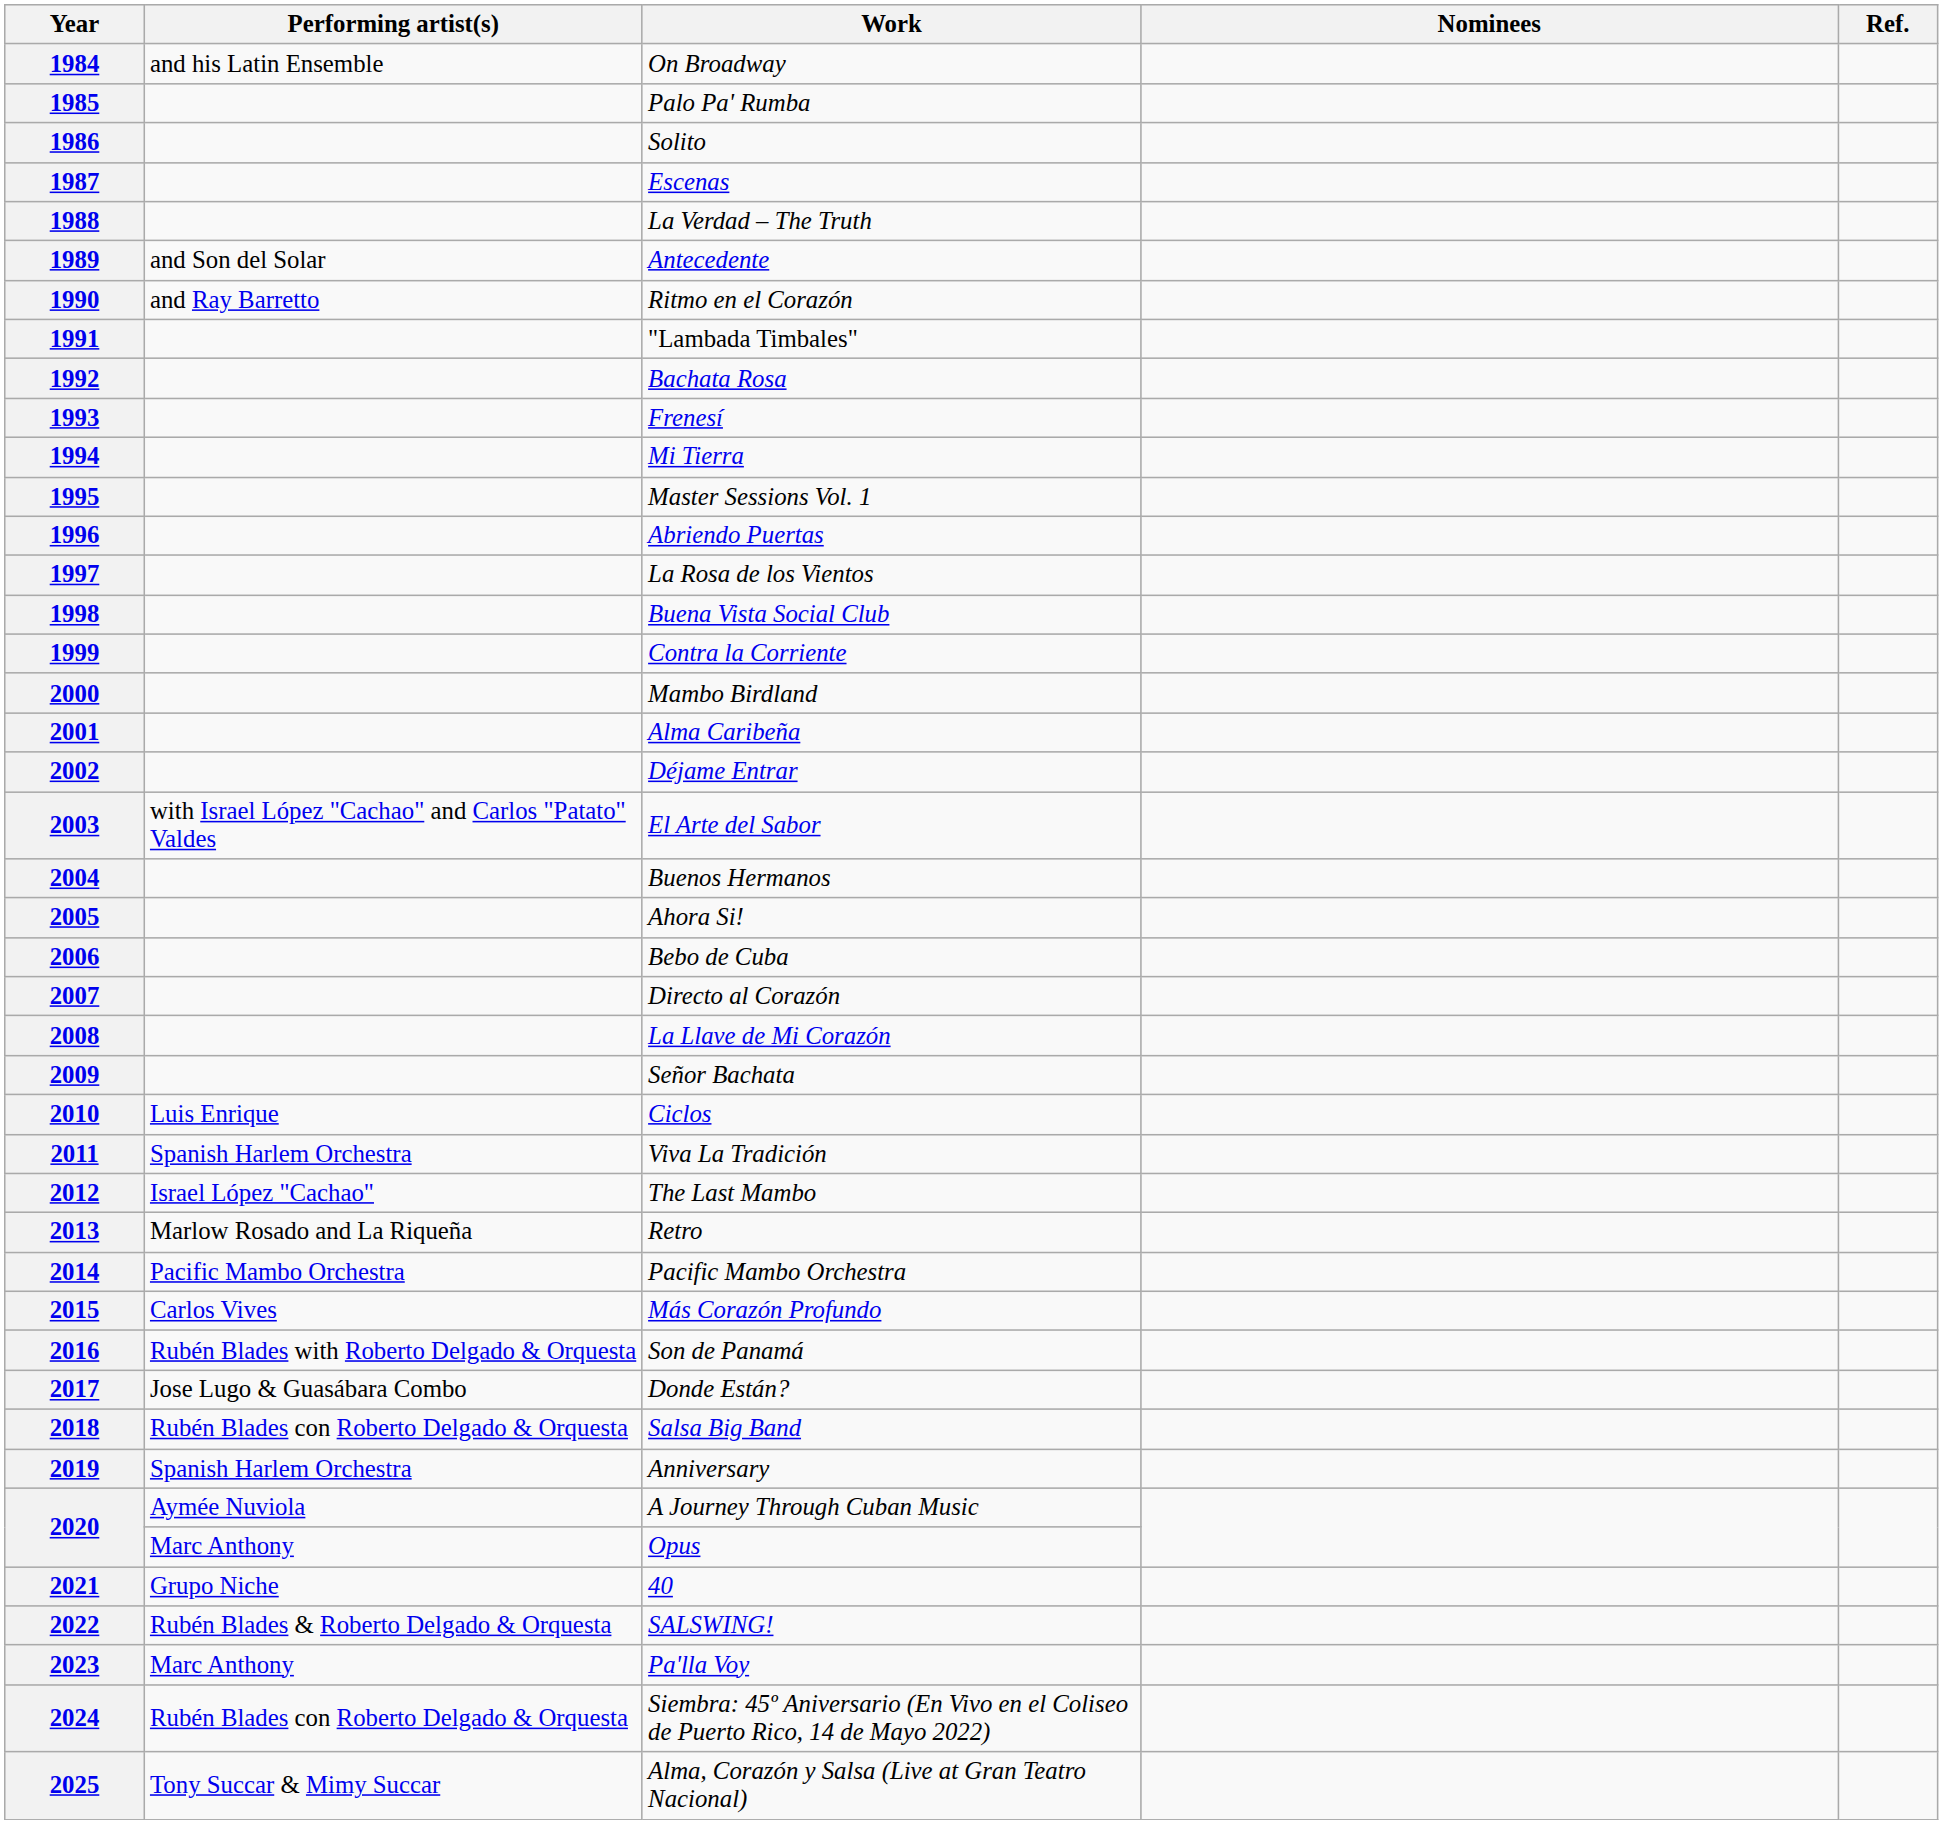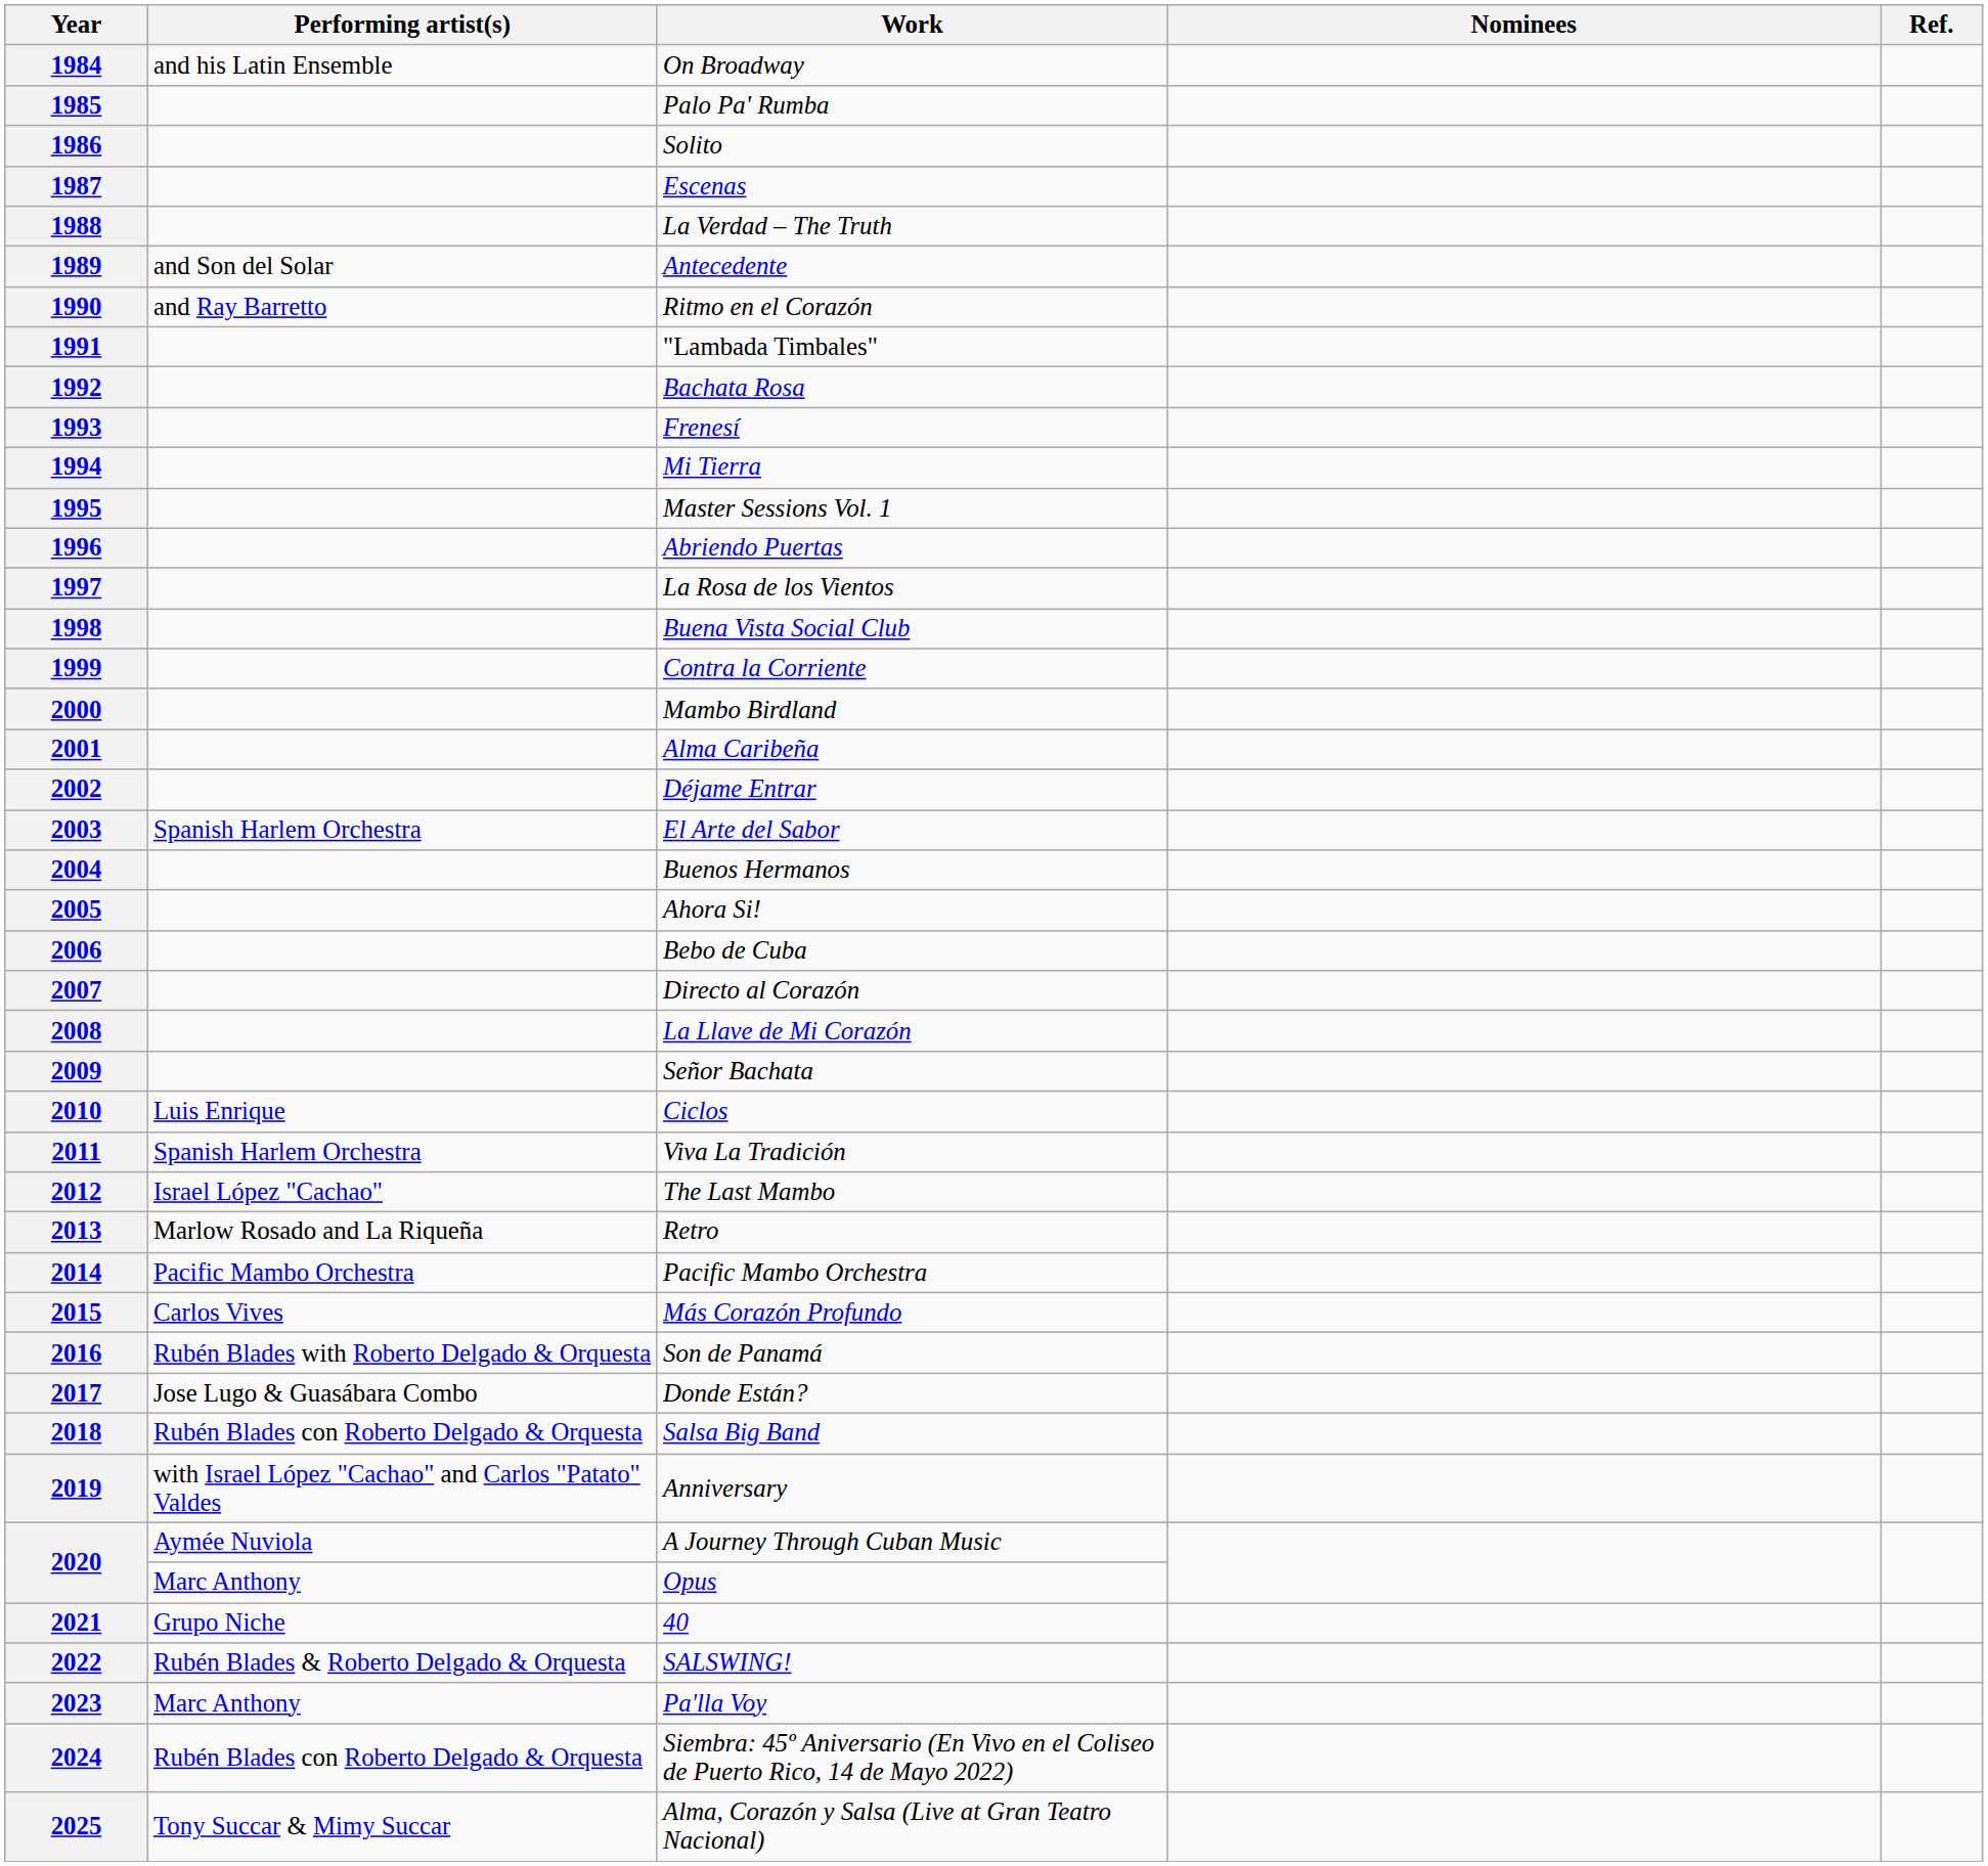2003 | Performing artist(s): with Israel López "Cachao" and Carlos "Patato" Valdes -> Spanish Harlem Orchestra
2019 | Performing artist(s): Spanish Harlem Orchestra -> with Israel López "Cachao" and Carlos "Patato" Valdes
